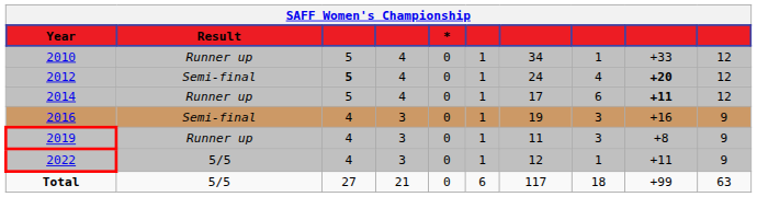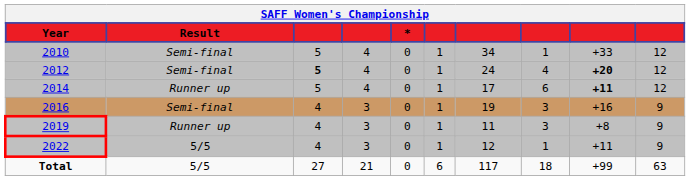2010 | Result: Runner up -> Semi-final
